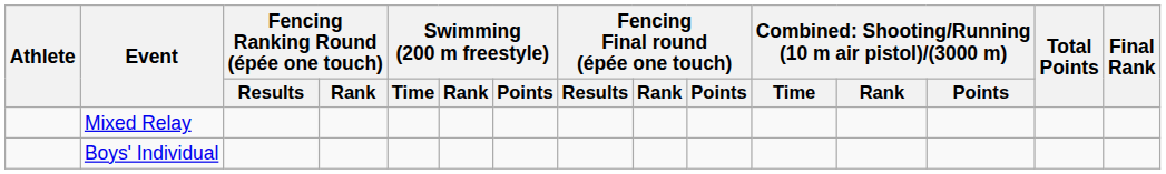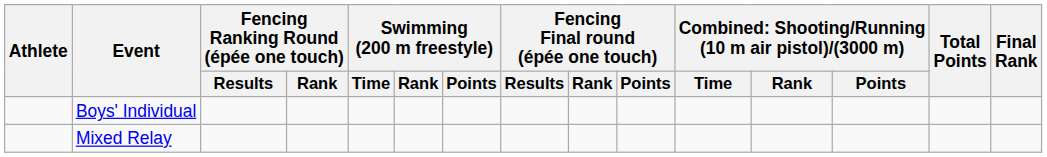rows swapped: Boys' Individual <-> Mixed Relay
